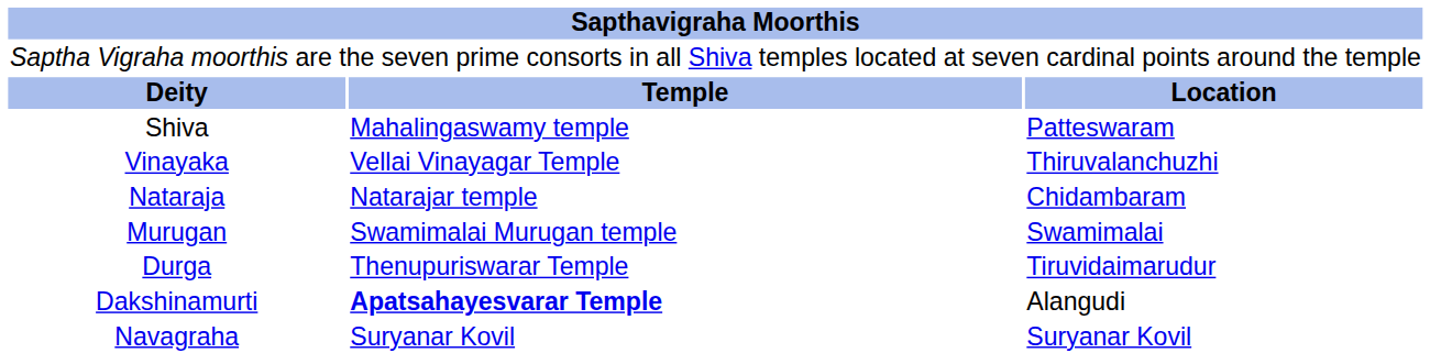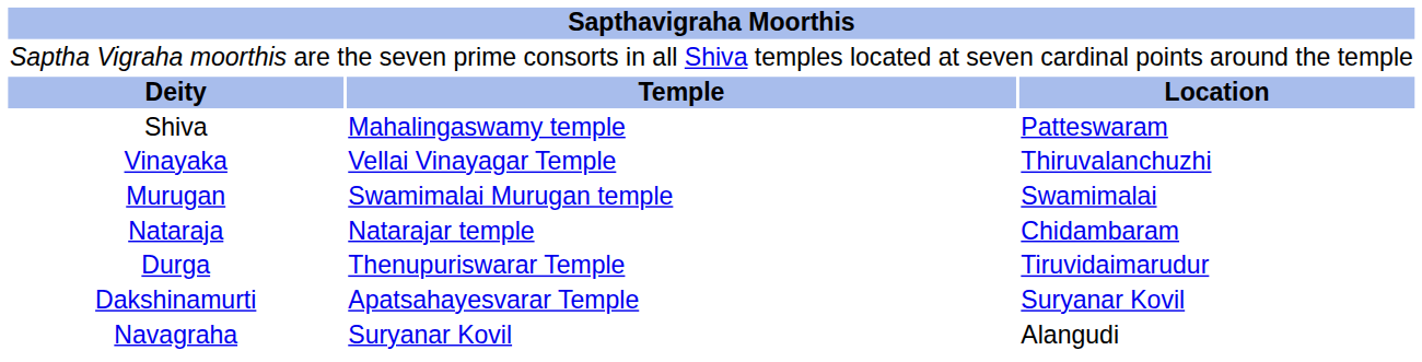rows swapped: Murugan <-> Nataraja
Dakshinamurti | column 2: bold -> normal
Dakshinamurti | column 3: Alangudi -> Suryanar Kovil
Navagraha | column 3: Suryanar Kovil -> Alangudi
